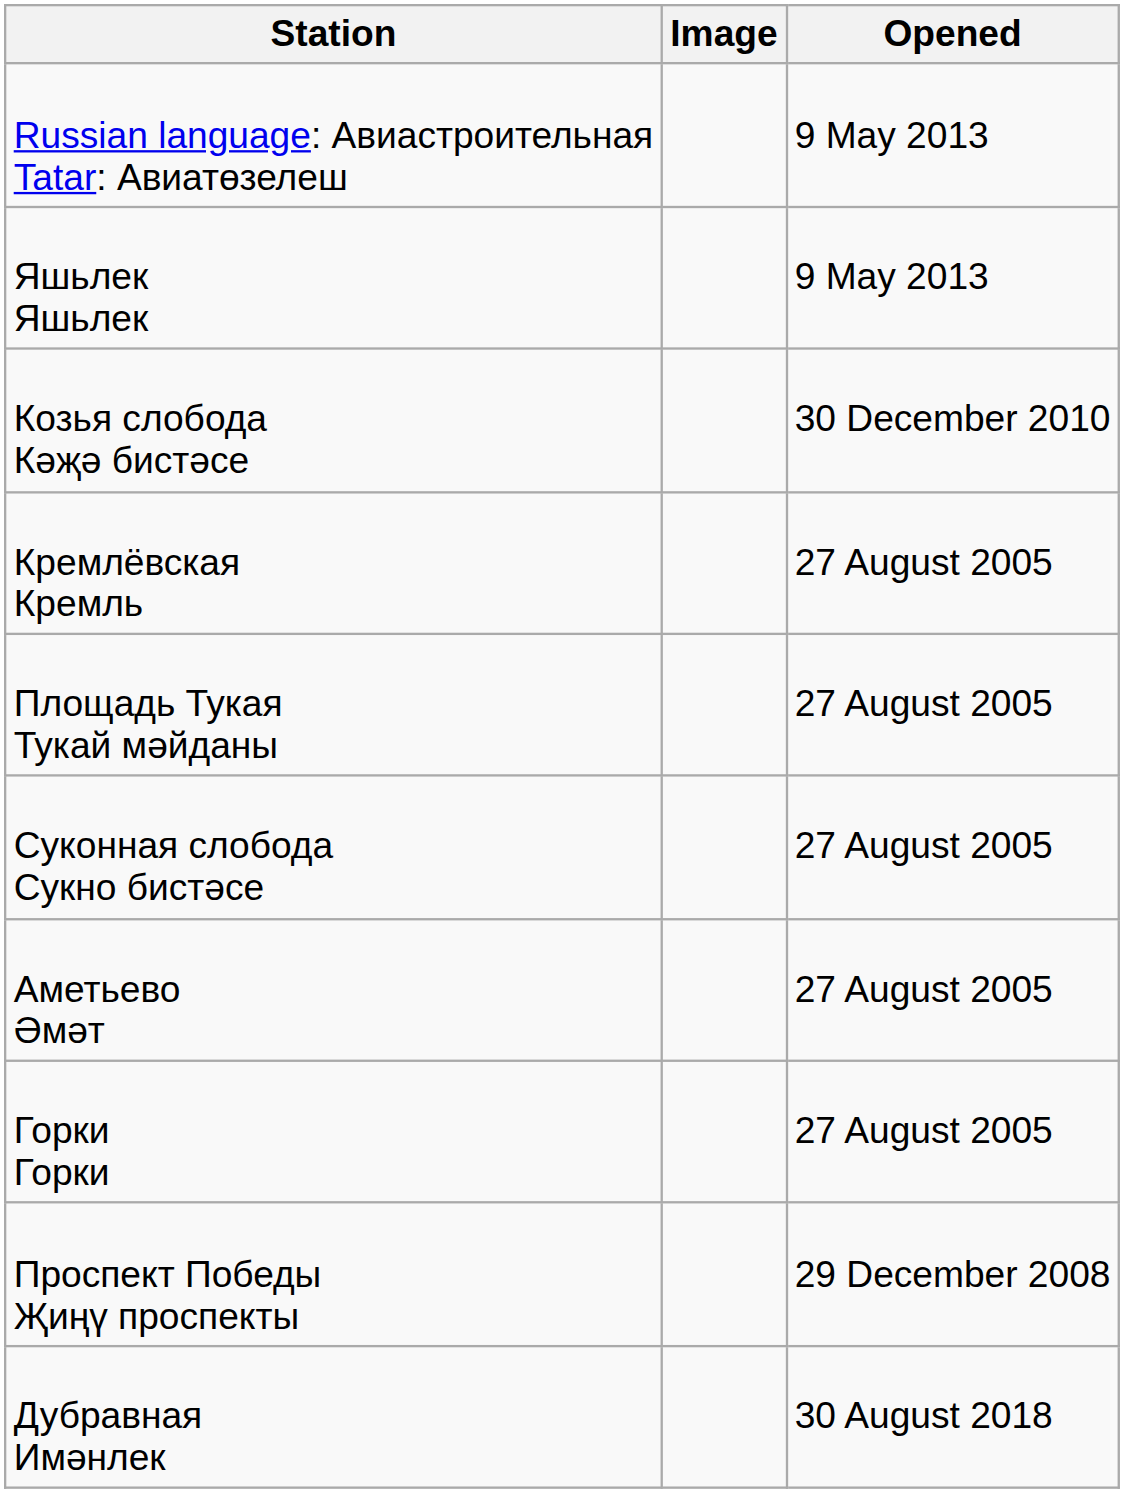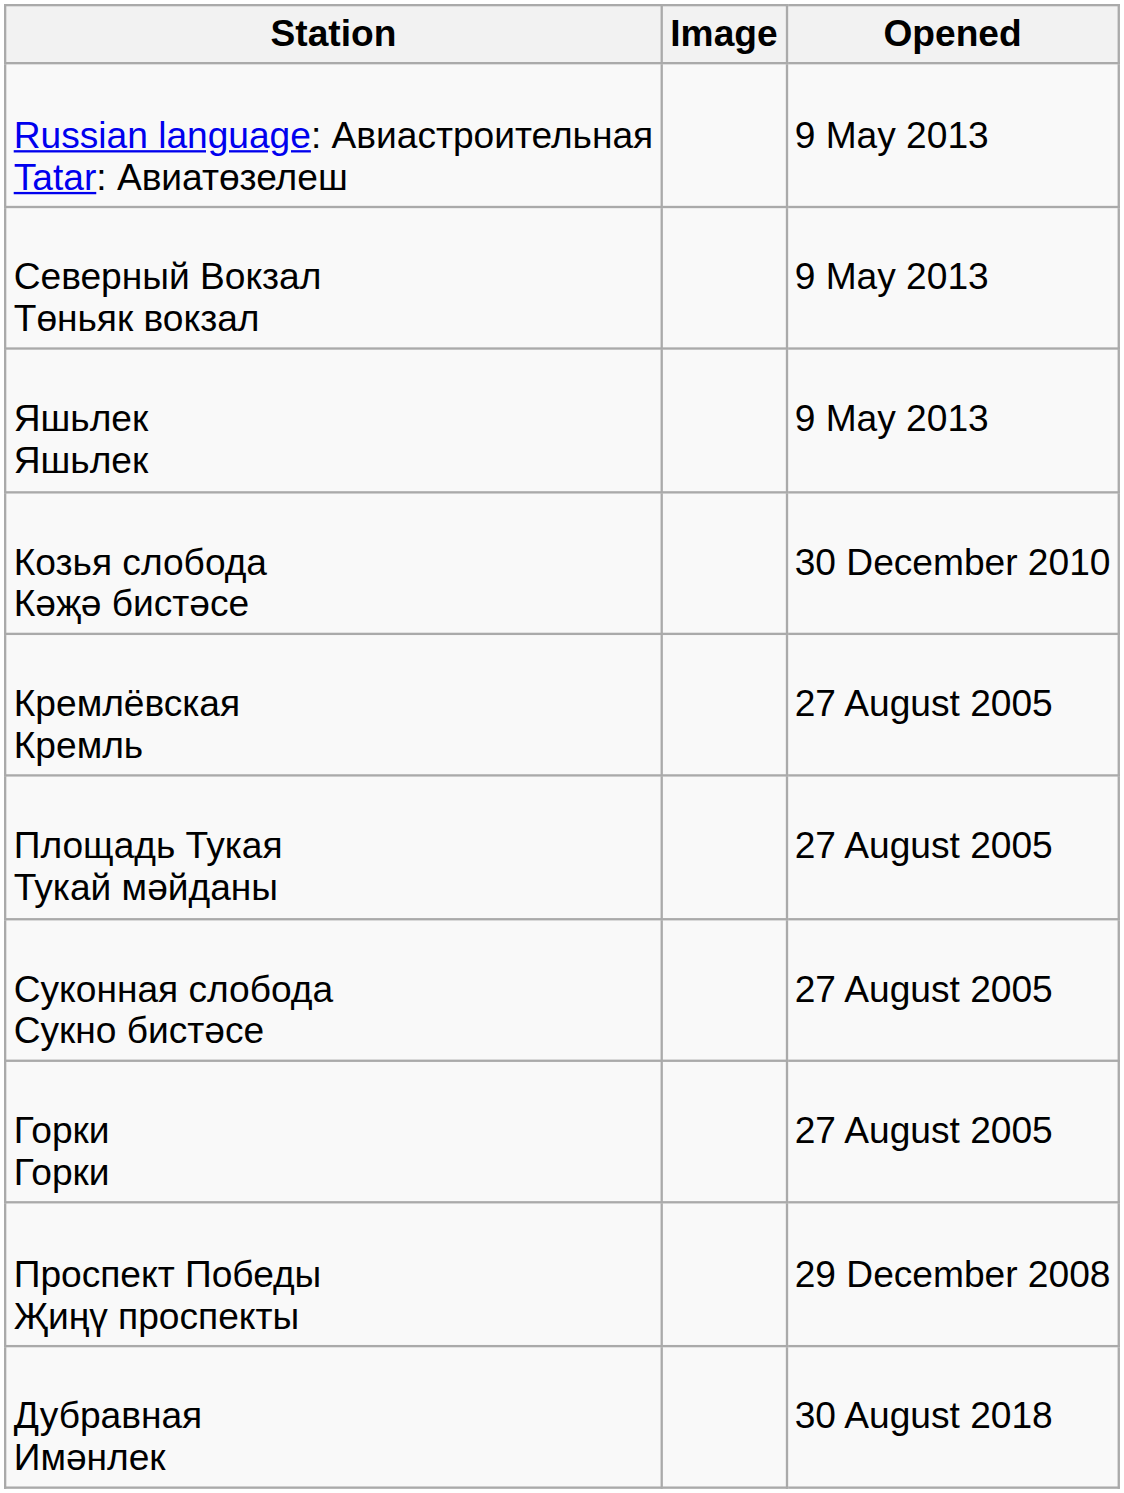+ row: Северный Вокзал Төньяк вокзал | 9 May 2013
- row: Аметьево Әмәт | 27 August 2005
